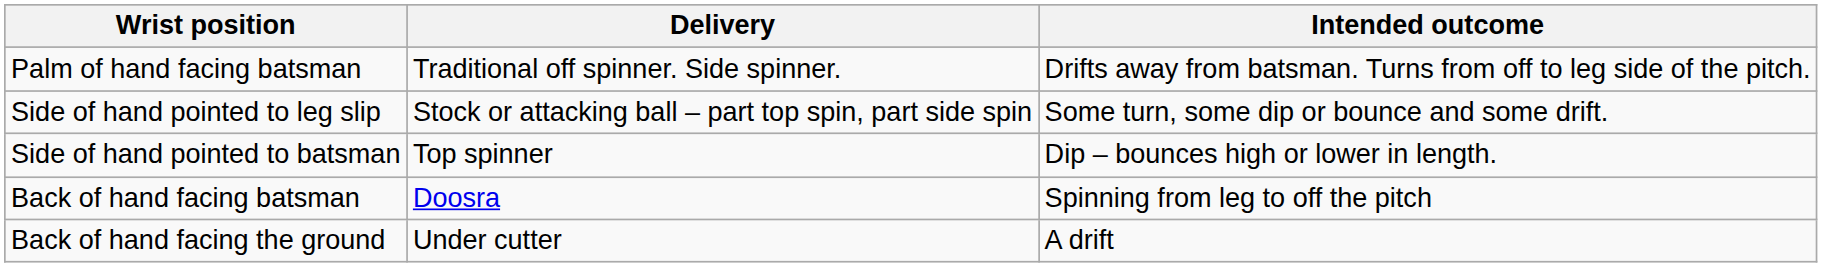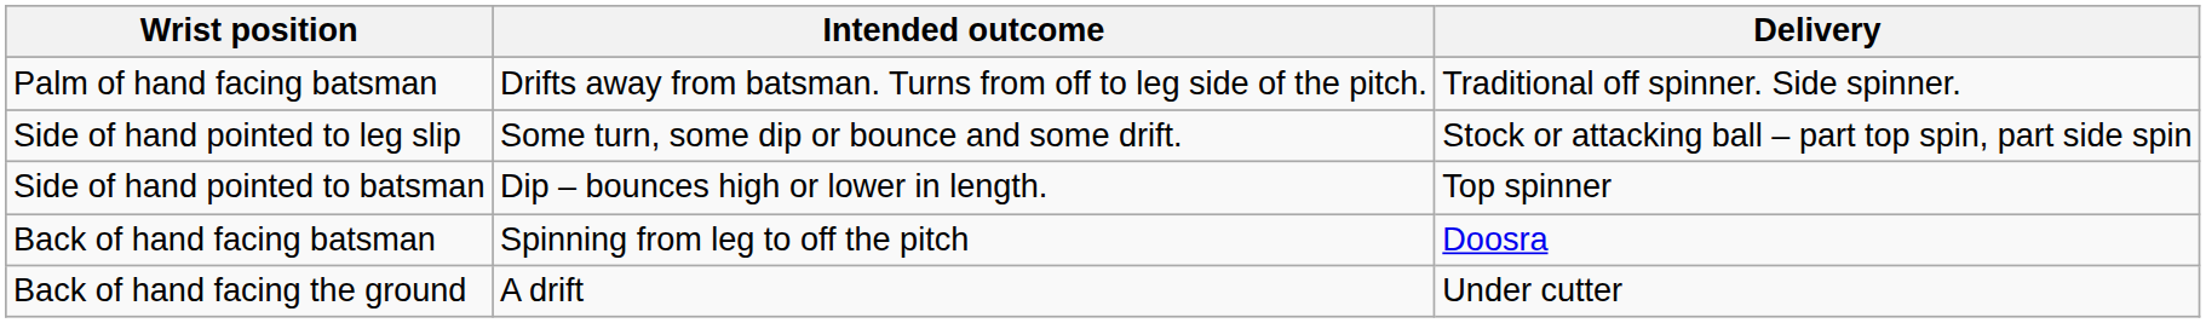columns swapped: Delivery <-> Intended outcome
